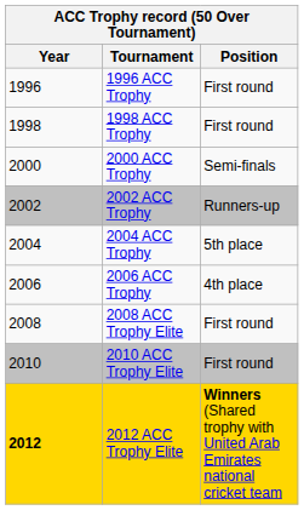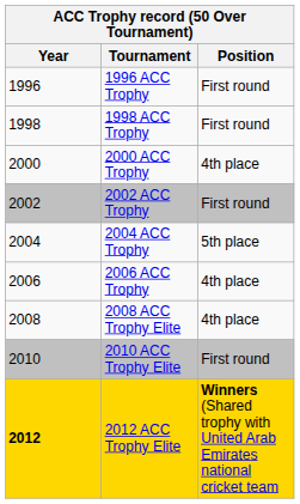2000 ACC Trophy | Position: Semi-finals -> 4th place
2002 ACC Trophy | Position: Runners-up -> First round
2008 ACC Trophy Elite | Position: First round -> 4th place
